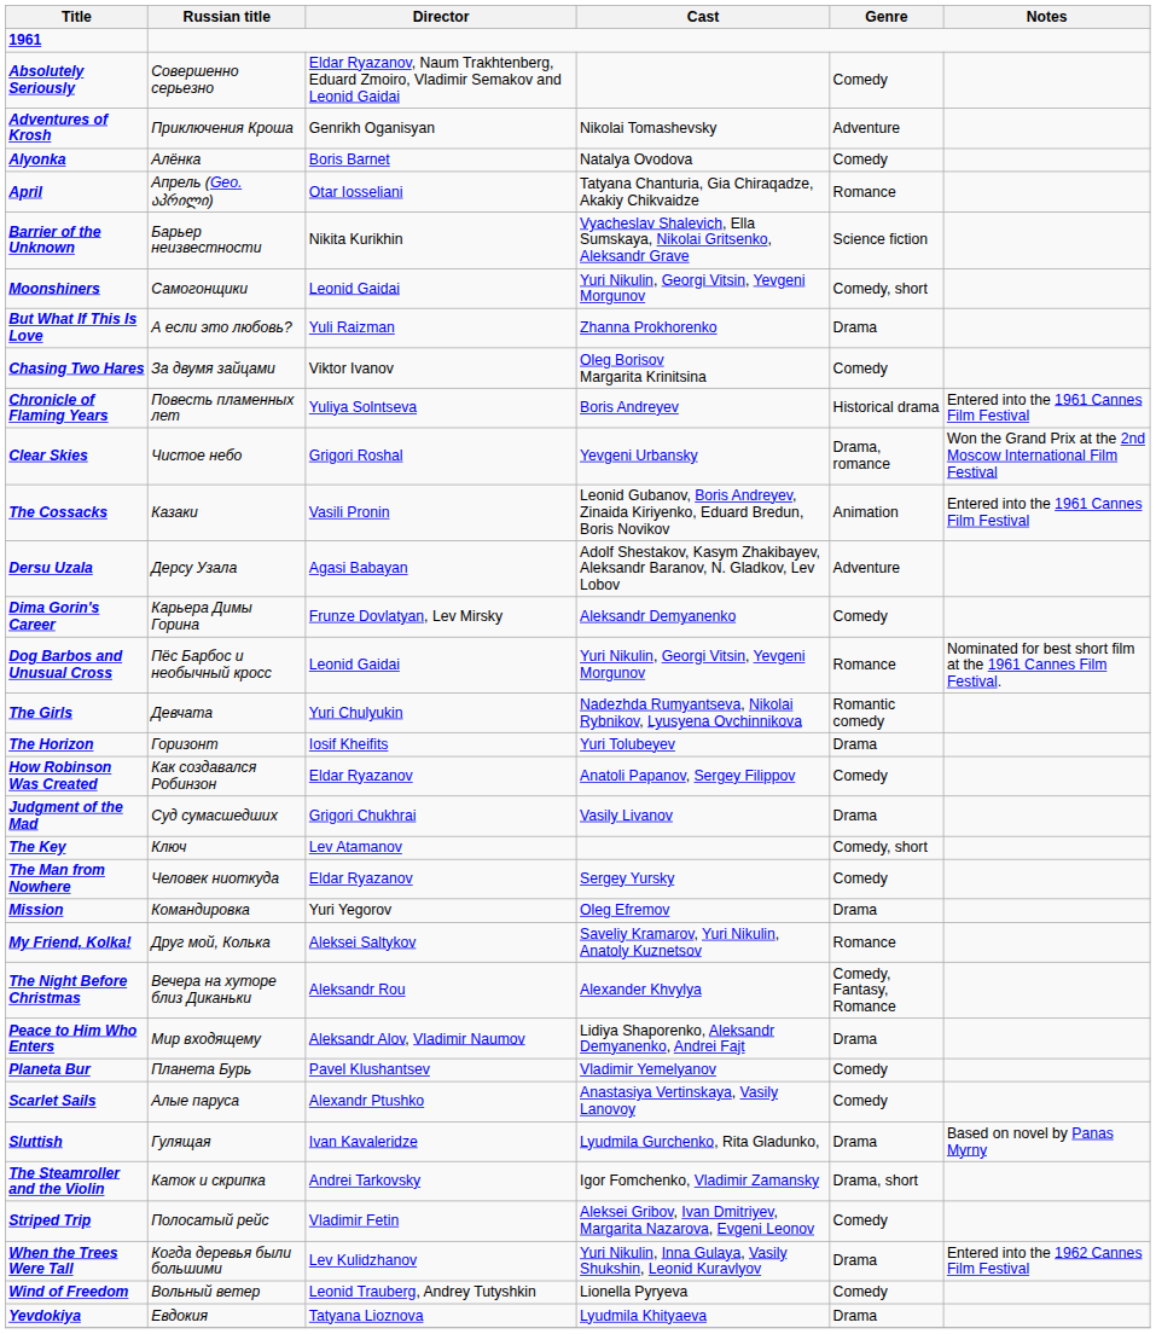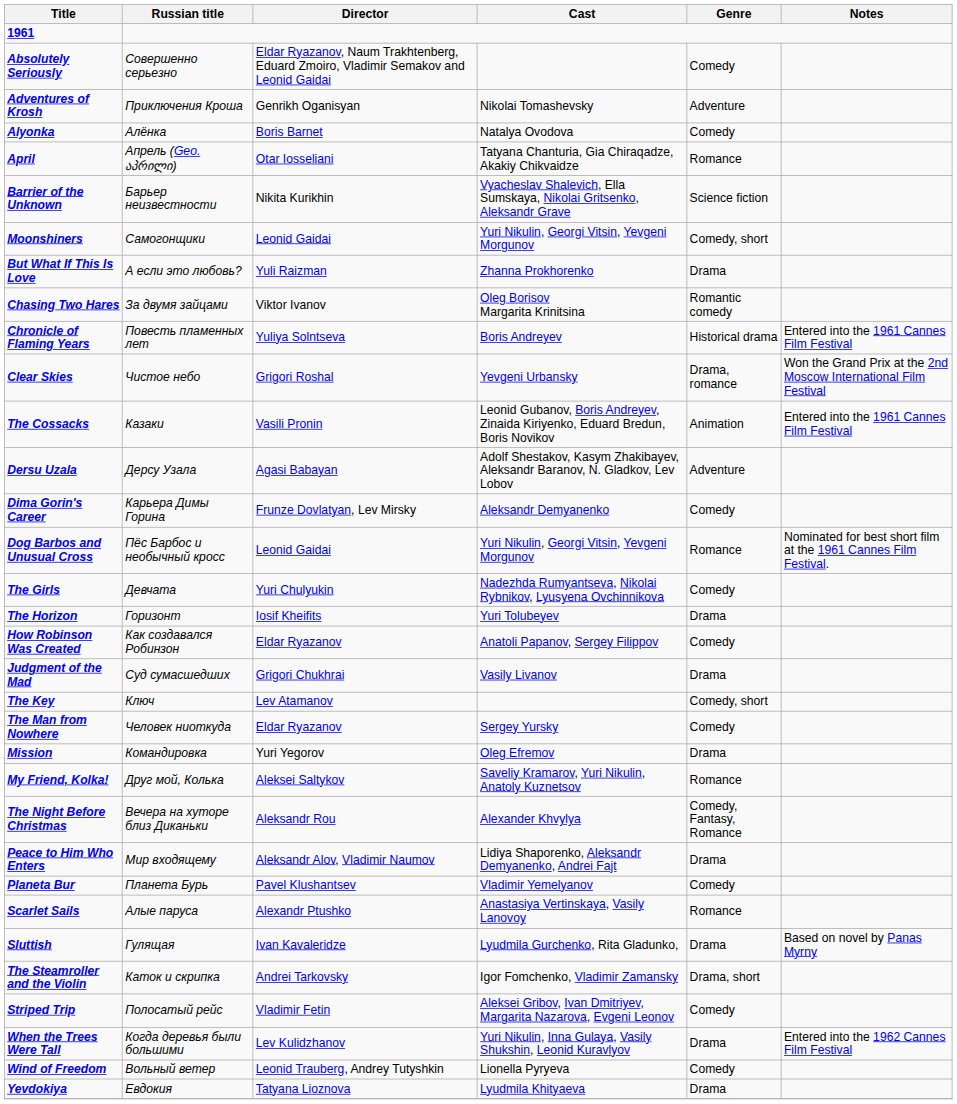Chasing Two Hares | Genre: Comedy -> Romantic comedy
The Girls | Genre: Romantic comedy -> Comedy
Scarlet Sails | Genre: Comedy -> Romance
